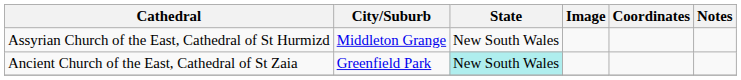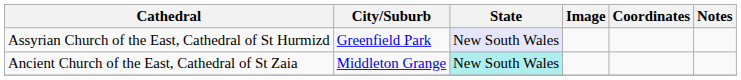Assyrian Church of the East, Cathedral of St Hurmizd | City/Suburb: Middleton Grange -> Greenfield Park
Assyrian Church of the East, Cathedral of St Hurmizd | State: no background -> lavender background
Ancient Church of the East, Cathedral of St Zaia | City/Suburb: Greenfield Park -> Middleton Grange
